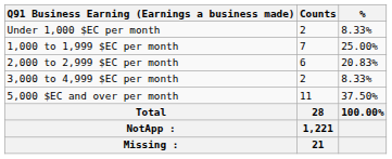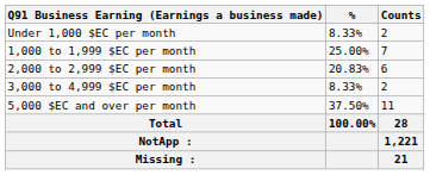columns swapped: Counts <-> %
